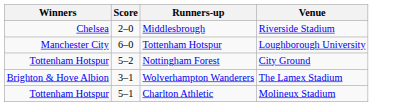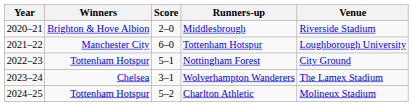+ column: Year | 2020–21 | 2021–22 | 2022–23 | 2023–24 | 2024–25
Middlesbrough | Winners: Chelsea -> Brighton & Hove Albion
Nottingham Forest | Score: 5–2 -> 5–1
Wolverhampton Wanderers | Winners: Brighton & Hove Albion -> Chelsea
Charlton Athletic | Score: 5–1 -> 5–2
